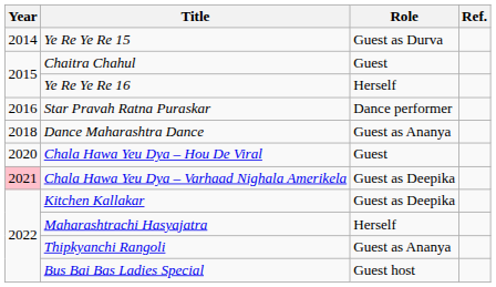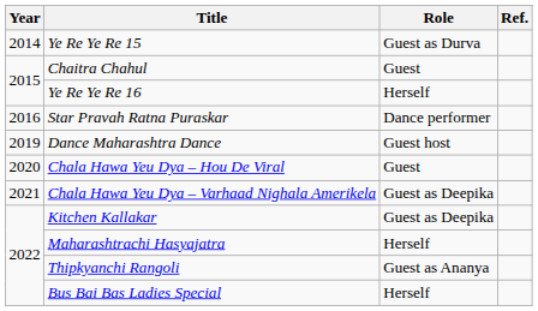Dance Maharashtra Dance | Year: 2018 -> 2019
Dance Maharashtra Dance | Role: Guest as Ananya -> Guest host
Chala Hawa Yeu Dya – Varhaad Nighala Amerikela | Year: pink background -> no background
Bus Bai Bas Ladies Special | Role: Guest host -> Herself
